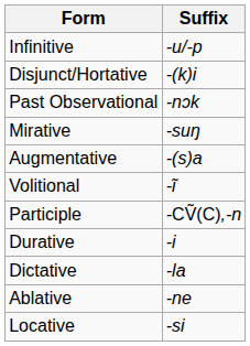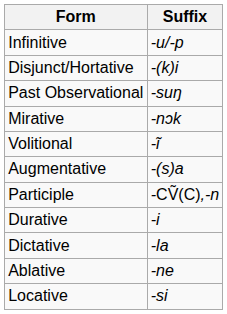Past Observational | Suffix: -nɔk -> -suŋ
Mirative | Suffix: -suŋ -> -nɔk
rows swapped: Volitional <-> Augmentative
